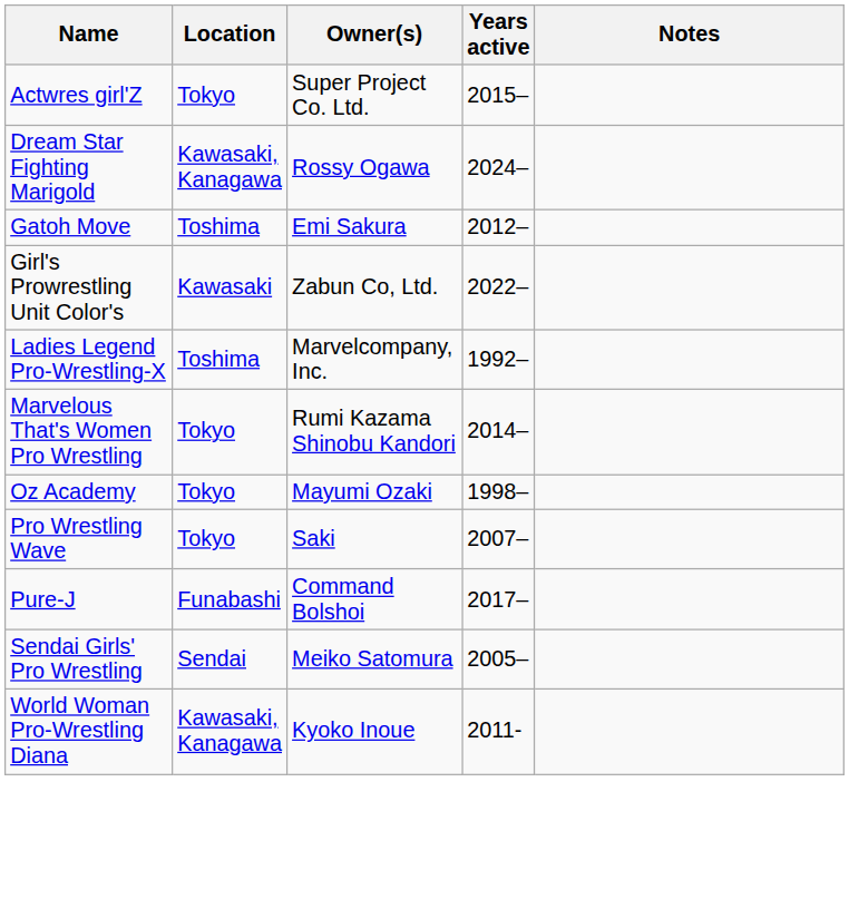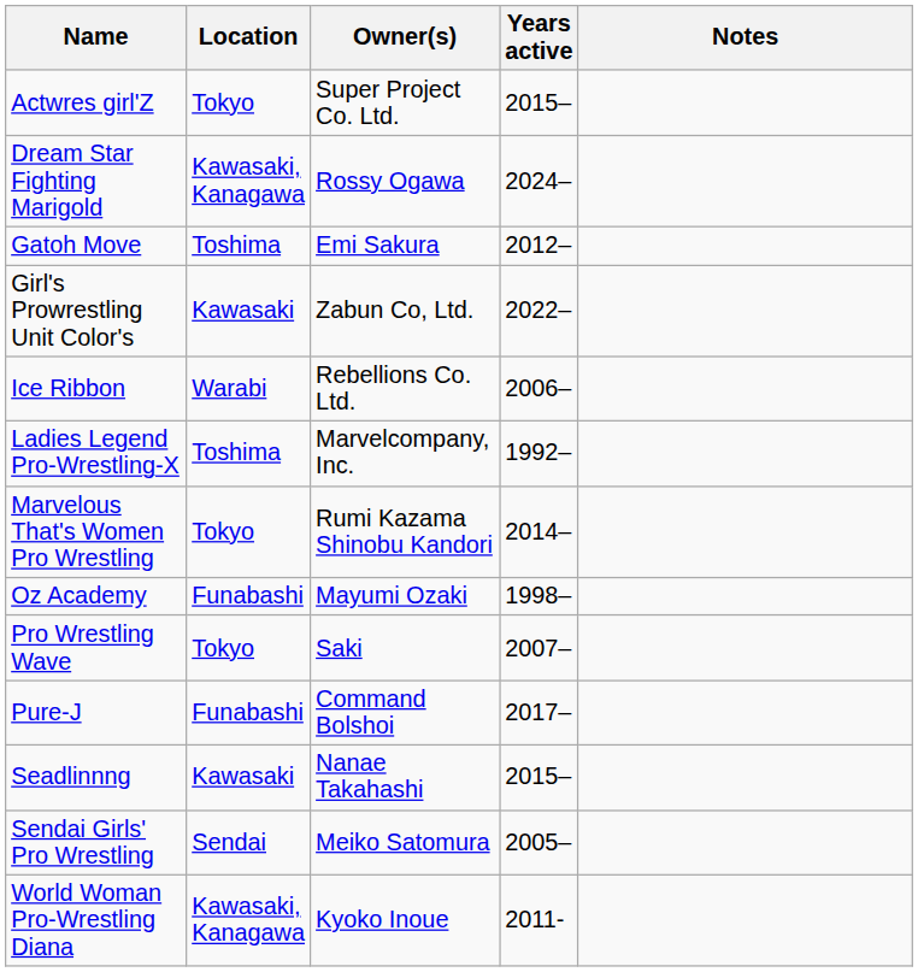+ row: Ice Ribbon | Warabi | Rebellions Co. Ltd. | 2006–
Oz Academy | Location: Tokyo -> Funabashi
+ row: Seadlinnng | Kawasaki | Nanae Takahashi | 2015–
